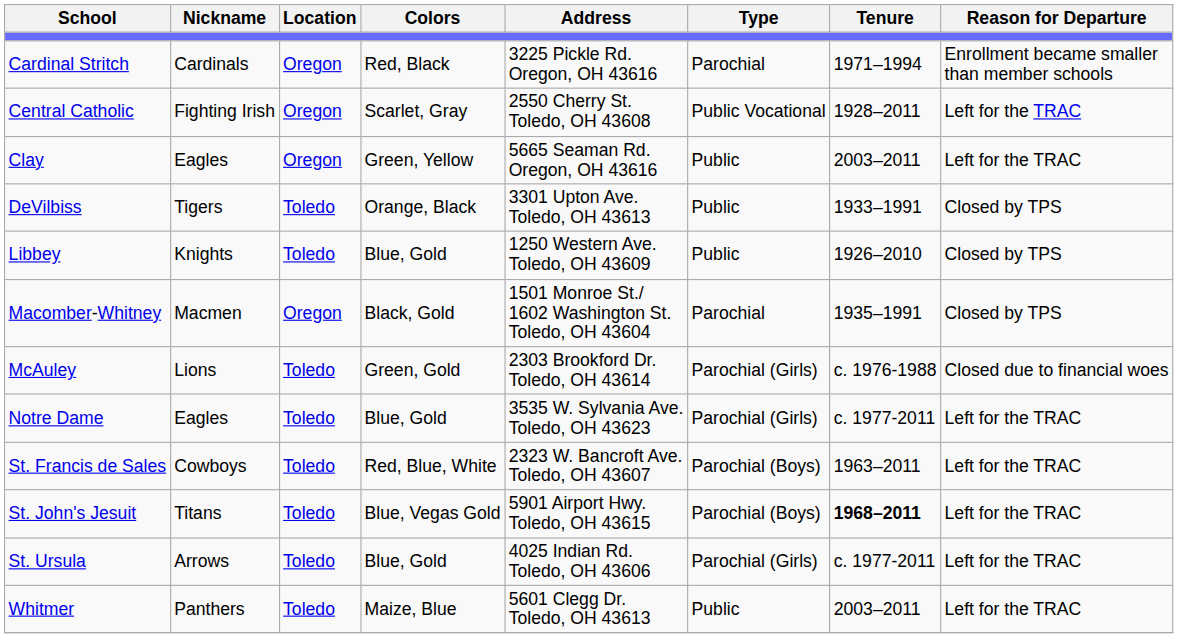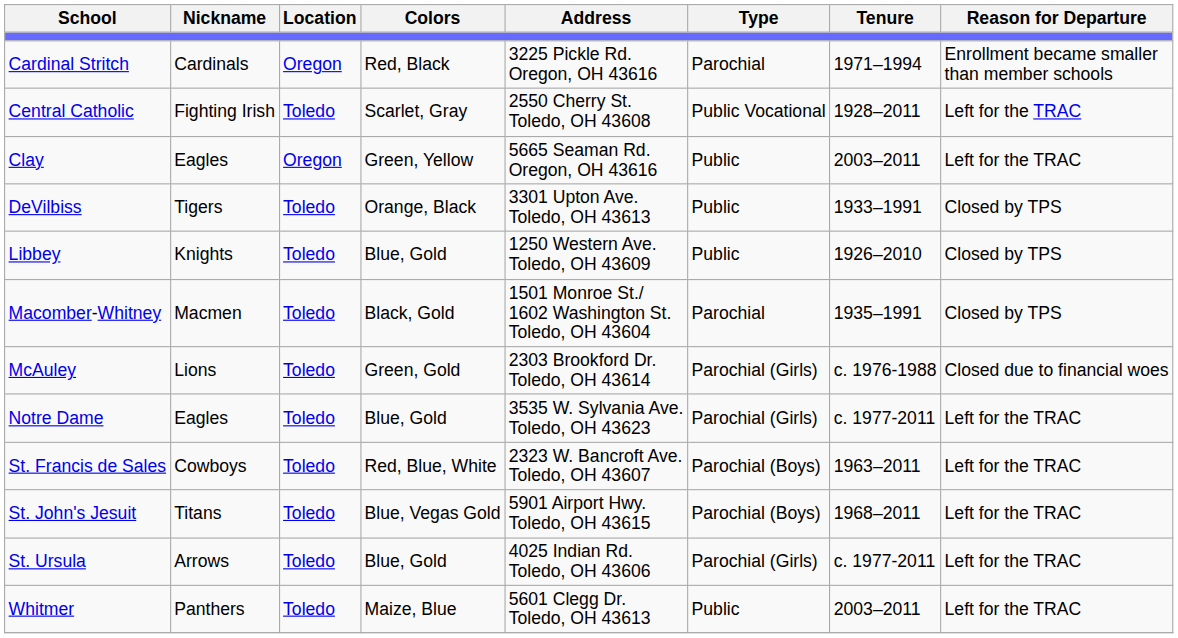Central Catholic | Location: Oregon -> Toledo
Macomber-Whitney | Location: Oregon -> Toledo
St. John's Jesuit | Tenure: bold -> normal
